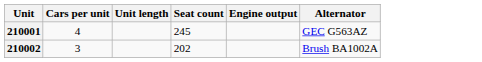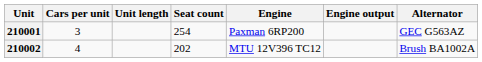+ column: Engine | Paxman 6RP200 | MTU 12V396 TC12
210001 | Cars per unit: 4 -> 3
210001 | Seat count: 245 -> 254
210002 | Cars per unit: 3 -> 4
